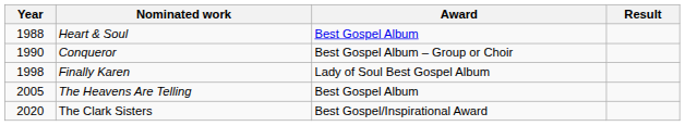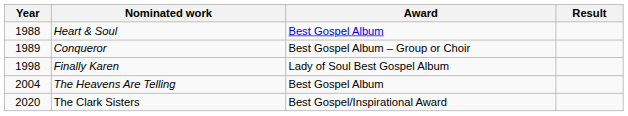Conqueror | Year: 1990 -> 1989
The Heavens Are Telling | Year: 2005 -> 2004
